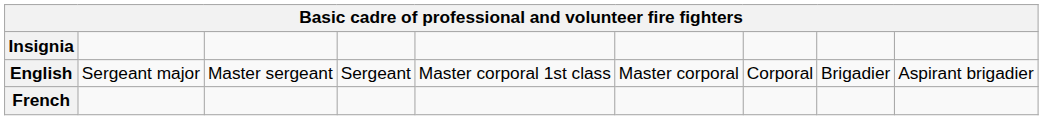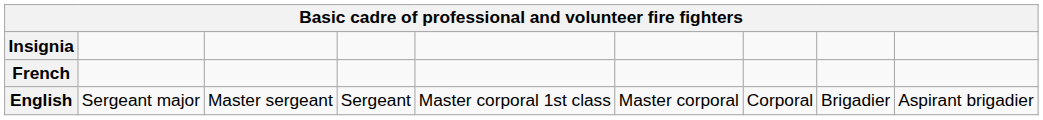rows swapped: French <-> English
